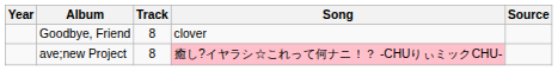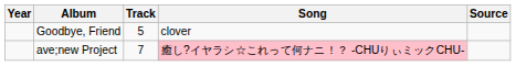Goodbye, Friend | Track: 8 -> 5
ave;new Project | Track: 8 -> 7
